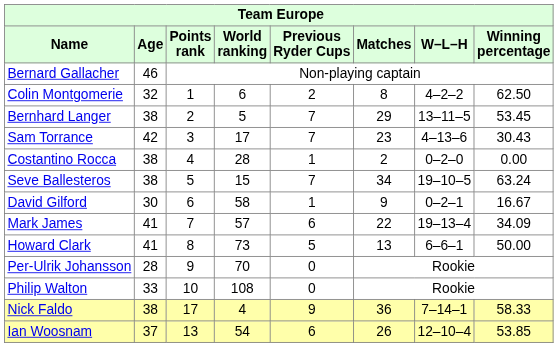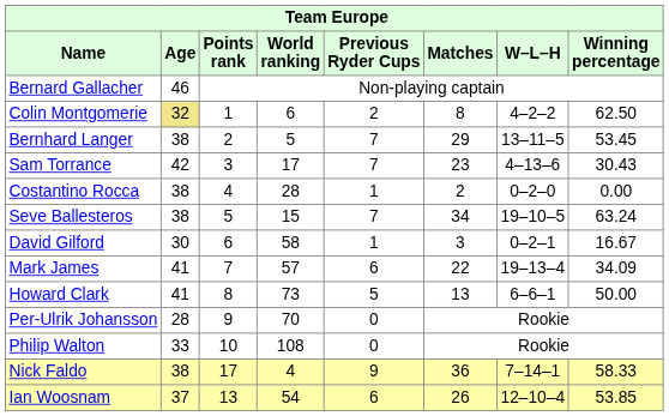Colin Montgomerie | Age: no background -> khaki background
David Gilford | Matches: 9 -> 3
